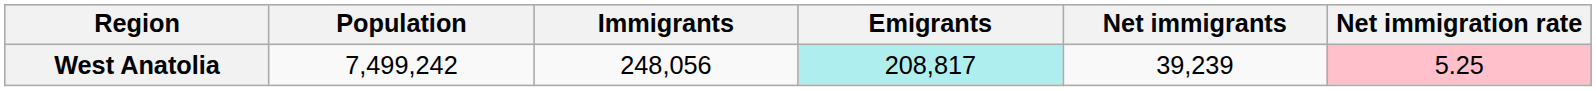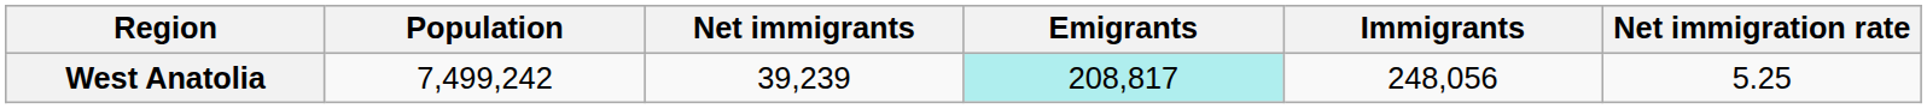columns swapped: Immigrants <-> Net immigrants
West Anatolia | Net immigration rate: pink background -> no background
